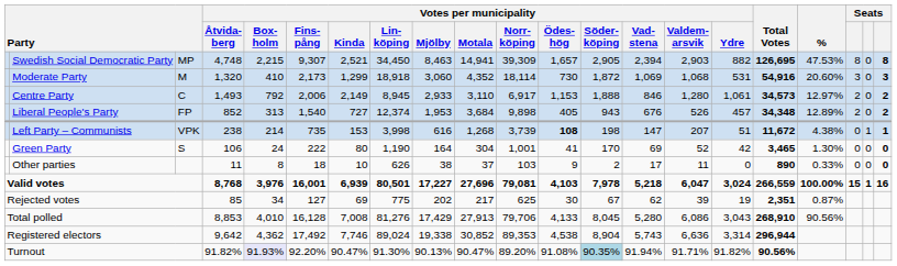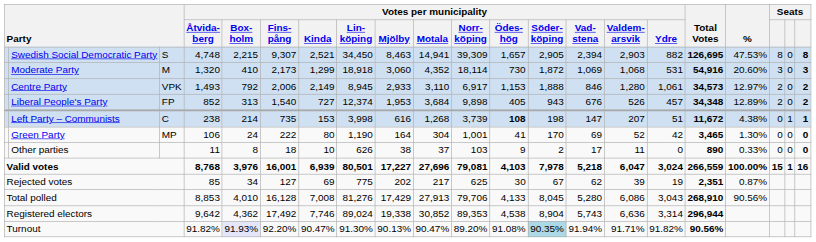Swedish Social Democratic Party | column 3: MP -> S
Centre Party | column 3: C -> VPK
Left Party – Communists | column 3: VPK -> C
Green Party | column 3: S -> MP
